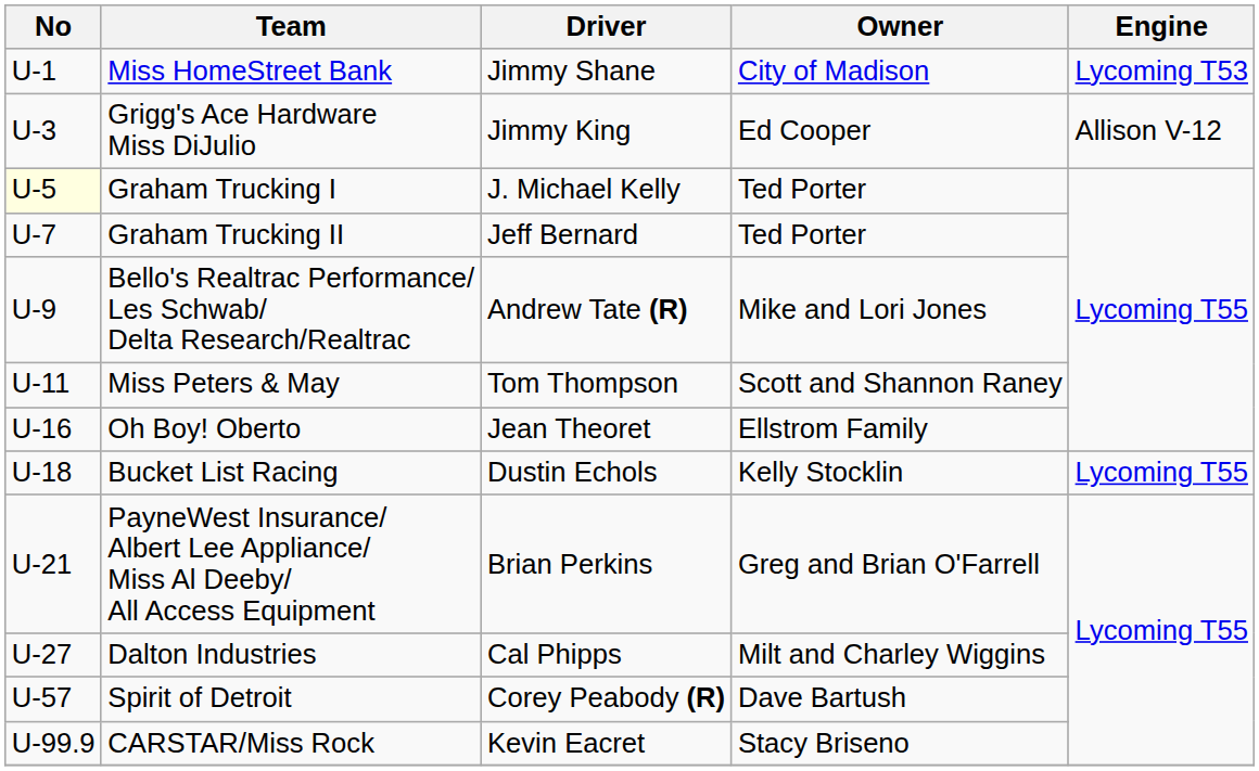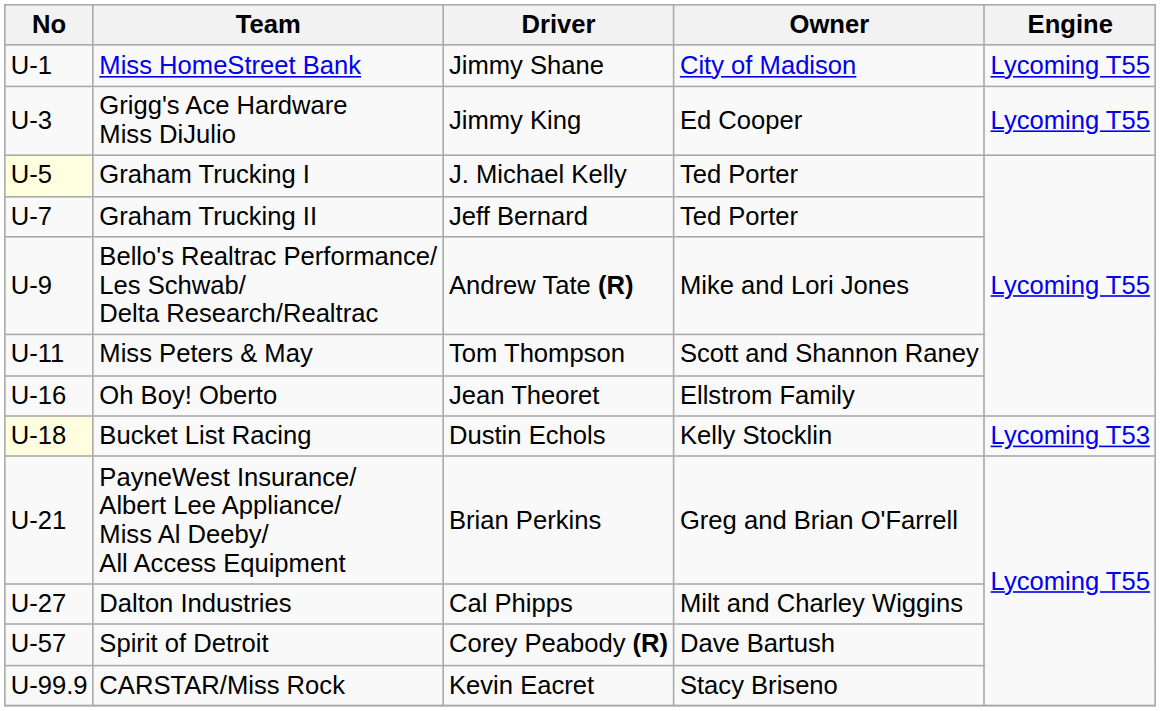Miss HomeStreet Bank | Engine: Lycoming T53 -> Lycoming T55
Grigg's Ace Hardware Miss DiJulio | Engine: Allison V-12 -> Lycoming T55
Bucket List Racing | No: no background -> lightyellow background
Bucket List Racing | Engine: Lycoming T55 -> Lycoming T53
